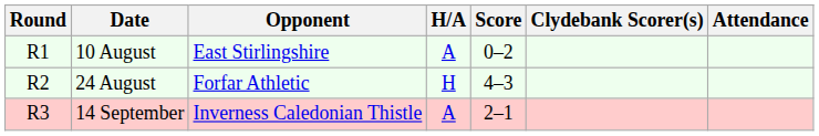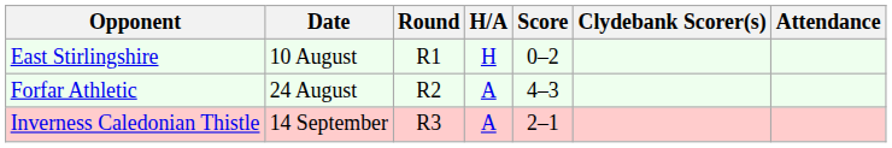columns swapped: Round <-> Opponent
10 August | H/A: A -> H
24 August | H/A: H -> A
